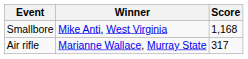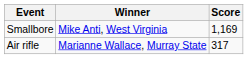Smallbore | Score: 1,168 -> 1,169
